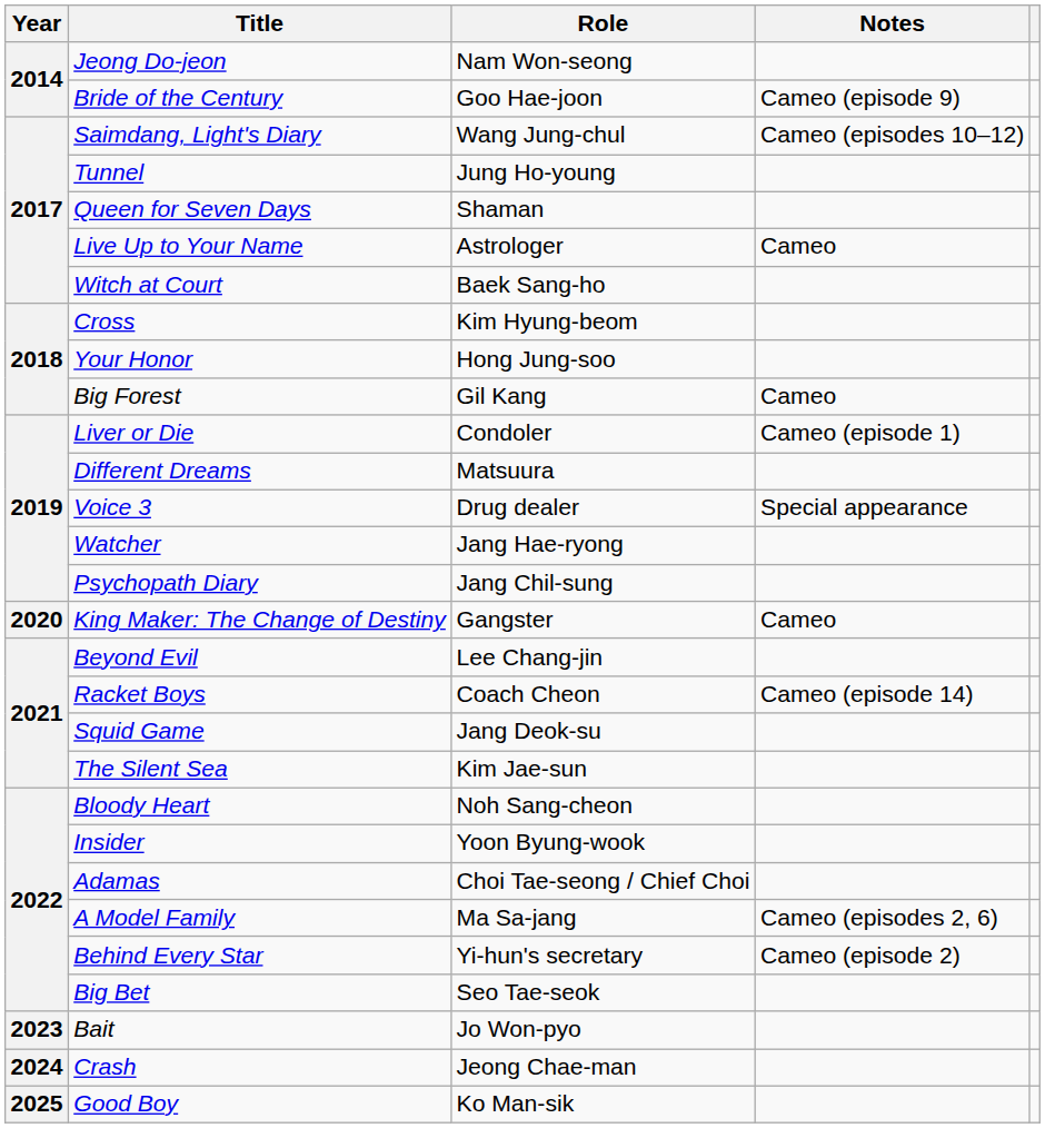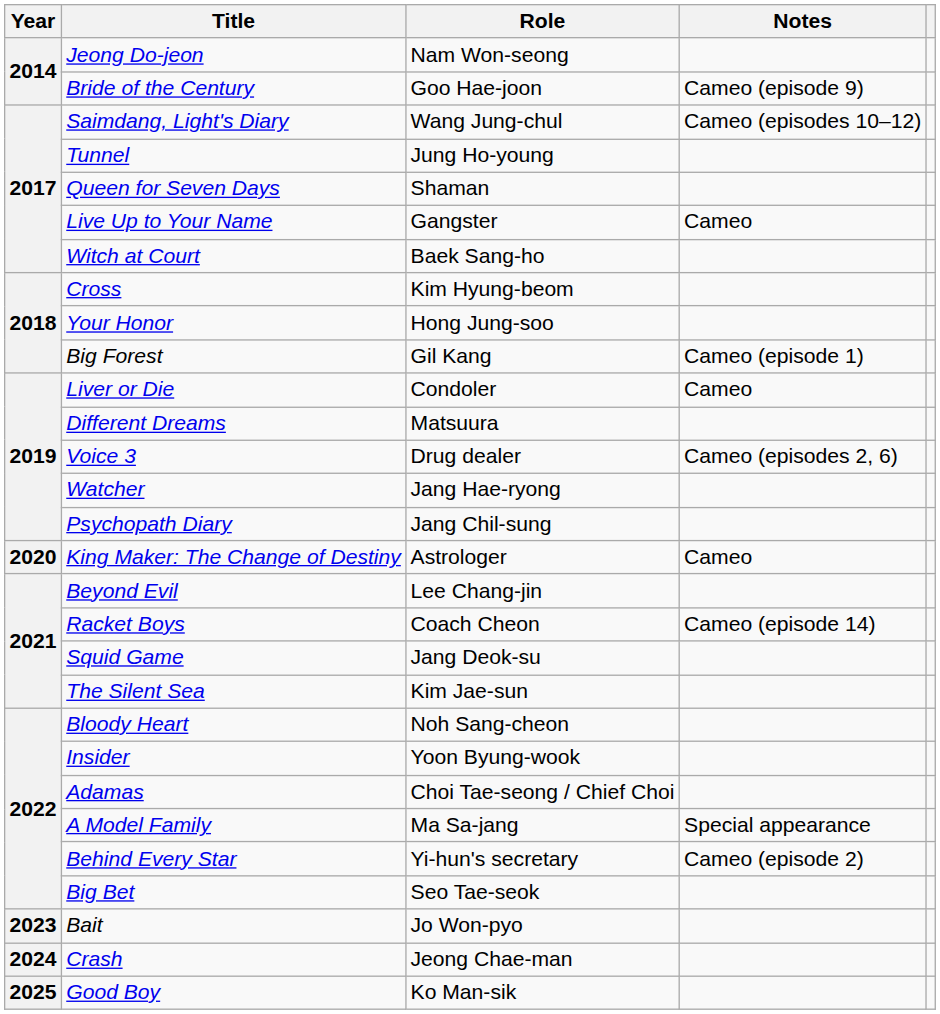Live Up to Your Name | Role: Astrologer -> Gangster
Big Forest | Notes: Cameo -> Cameo (episode 1)
Liver or Die | Notes: Cameo (episode 1) -> Cameo
Voice 3 | Notes: Special appearance -> Cameo (episodes 2, 6)
King Maker: The Change of Destiny | Role: Gangster -> Astrologer
A Model Family | Notes: Cameo (episodes 2, 6) -> Special appearance
